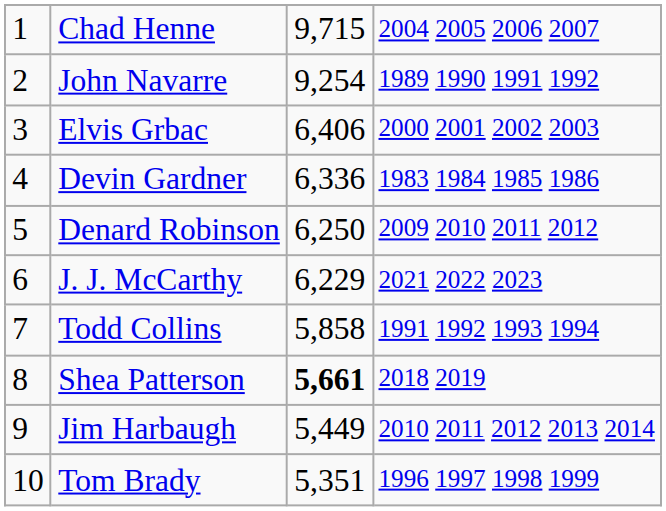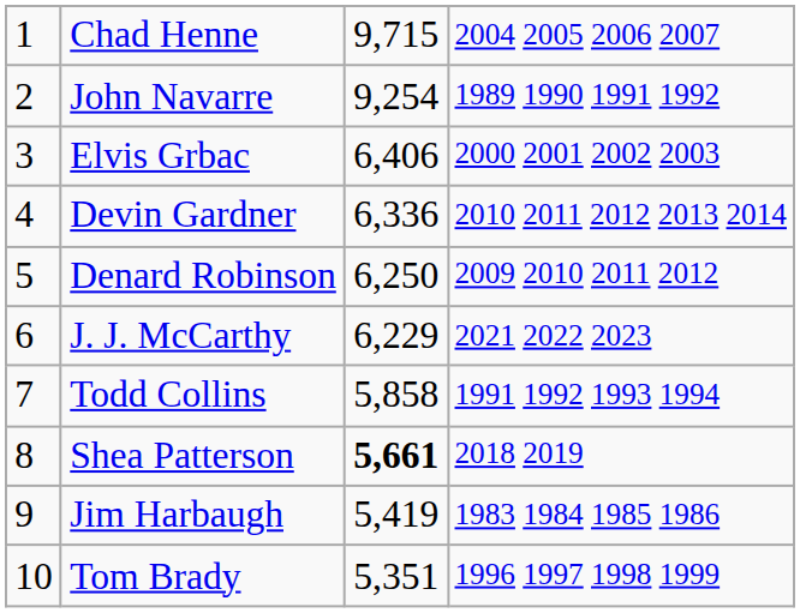Devin Gardner | column 4: 1983 1984 1985 1986 -> 2010 2011 2012 2013 2014
Jim Harbaugh | column 3: 5,449 -> 5,419
Jim Harbaugh | column 4: 2010 2011 2012 2013 2014 -> 1983 1984 1985 1986
